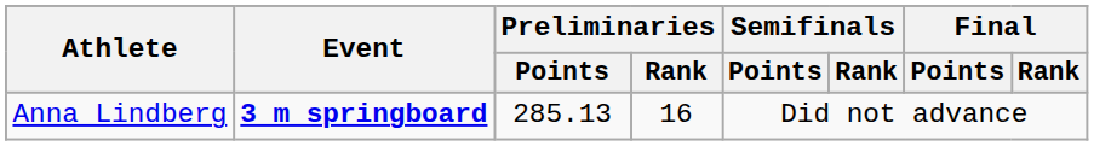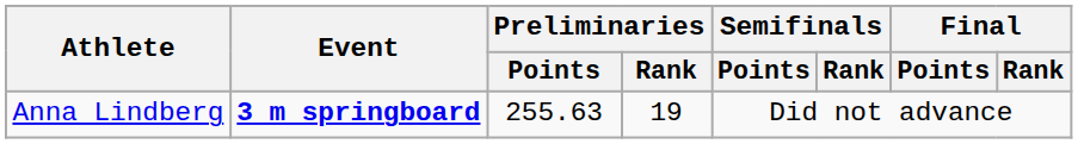Anna Lindberg | Preliminaries / Points: 285.13 -> 255.63
Anna Lindberg | Preliminaries / Rank: 16 -> 19
